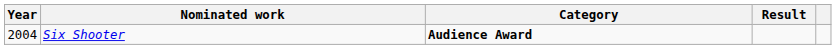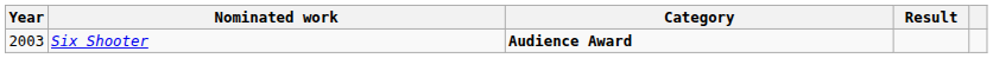Six Shooter | Year: 2004 -> 2003
